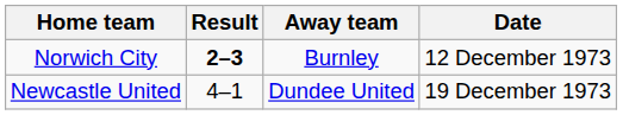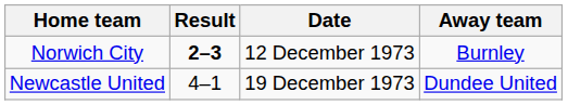columns swapped: Away team <-> Date
